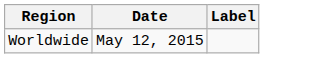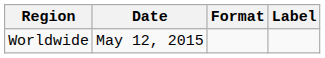+ column: Format
